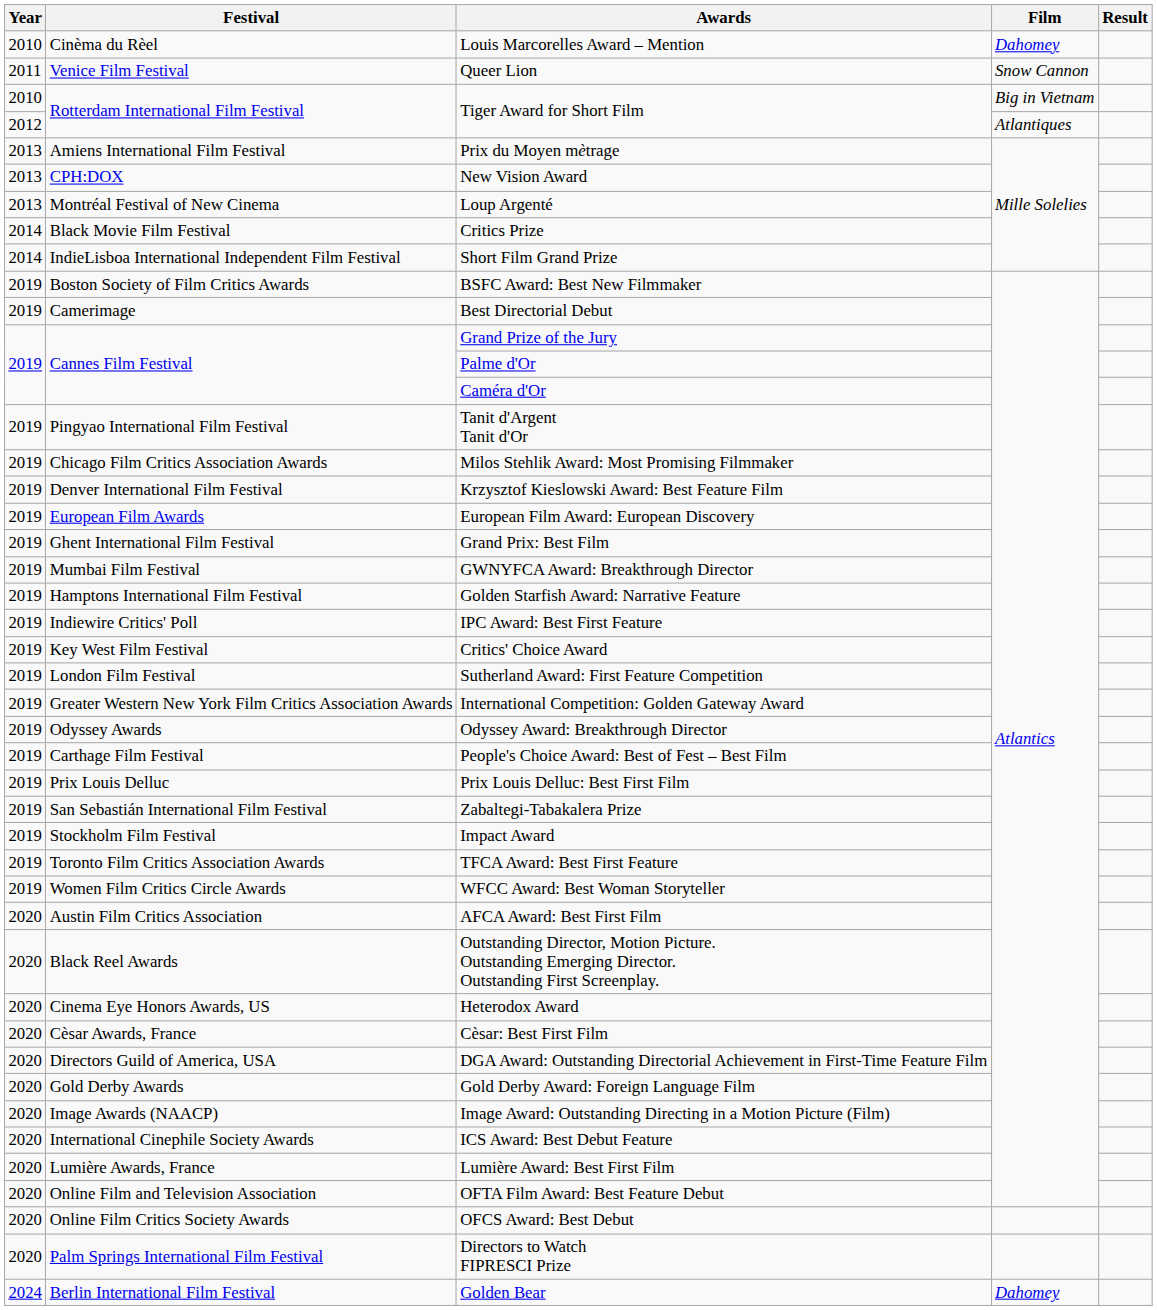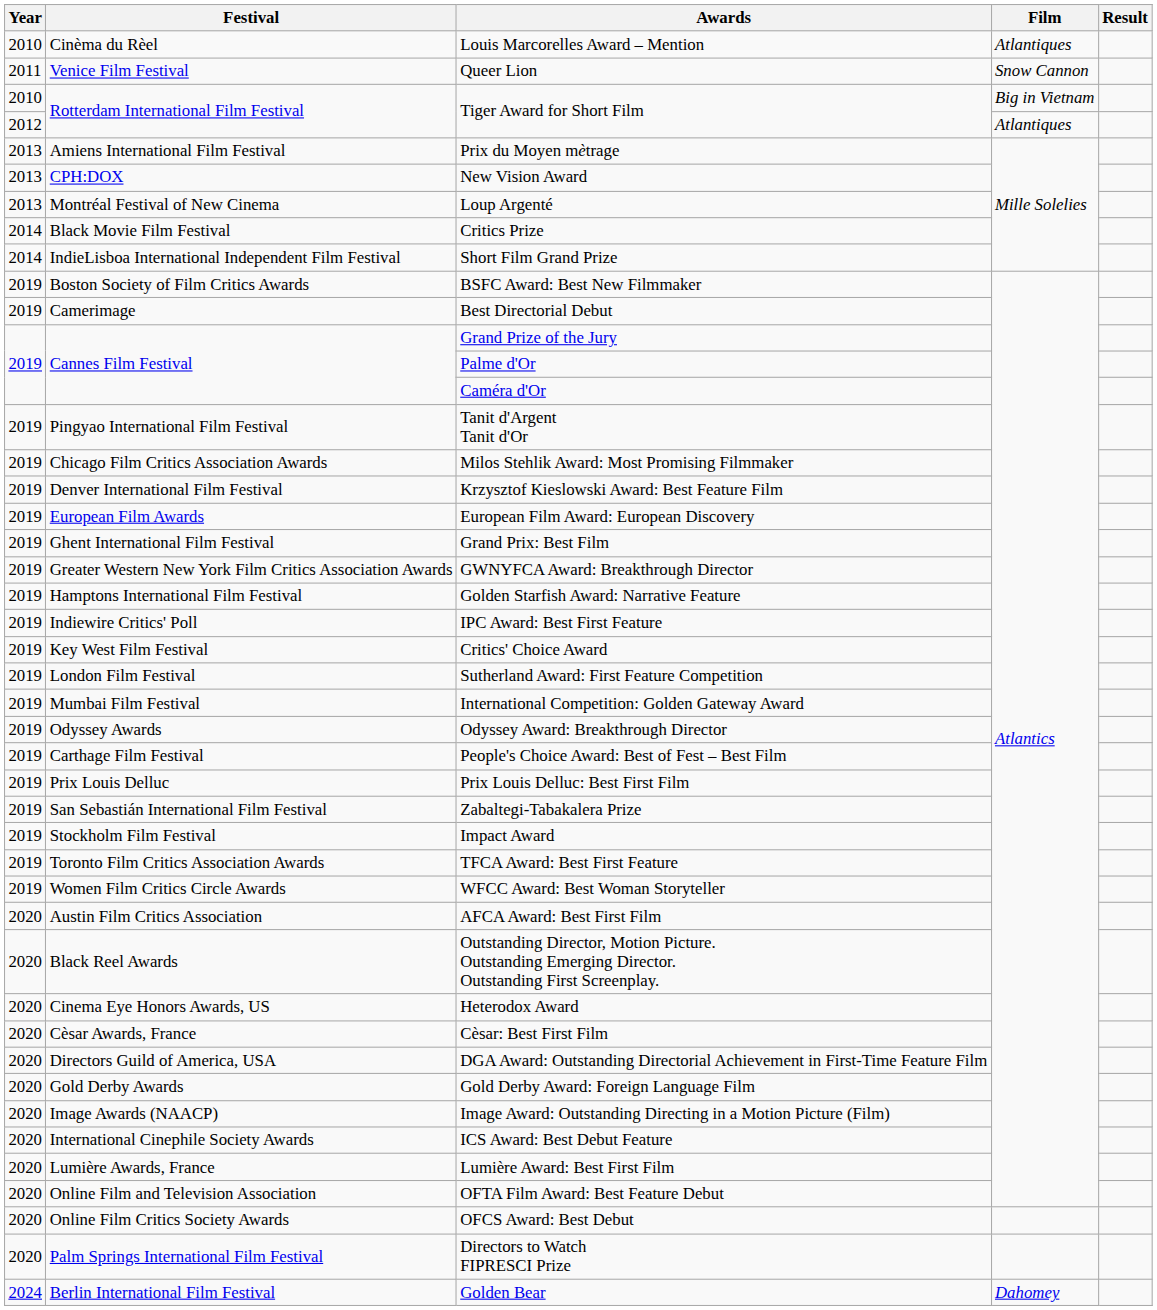Louis Marcorelles Award – Mention | Film: Dahomey -> Atlantiques
GWNYFCA Award: Breakthrough Director | Festival: Mumbai Film Festival -> Greater Western New York Film Critics Association Awards
International Competition: Golden Gateway Award | Festival: Greater Western New York Film Critics Association Awards -> Mumbai Film Festival
